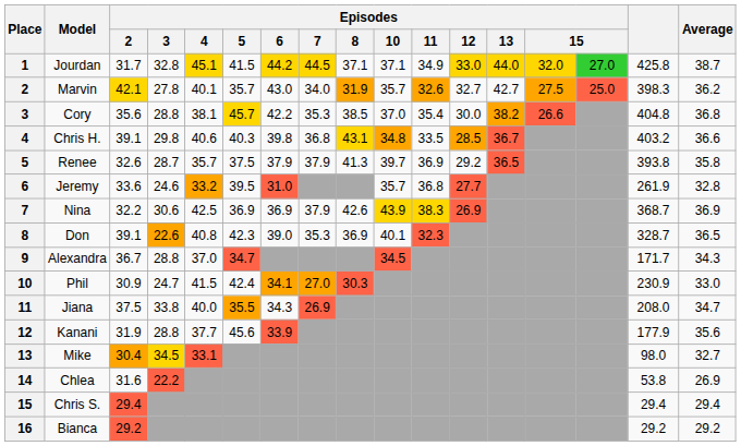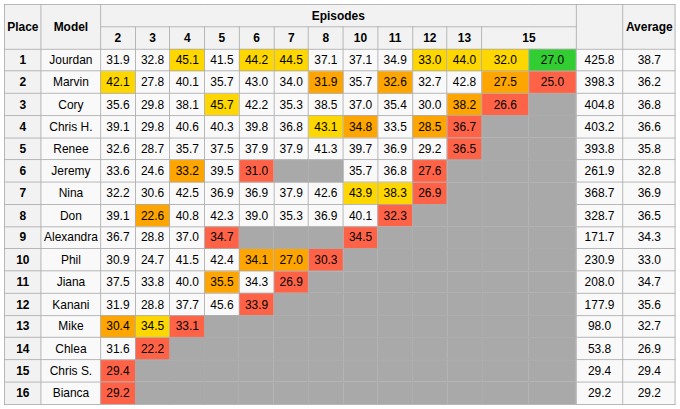Jourdan | Episodes / 2: 31.7 -> 31.9
Marvin | Episodes / 13: 42.7 -> 42.8
Cory | Episodes / 3: 28.8 -> 29.8
Jeremy | Episodes / 12: 27.7 -> 27.6
